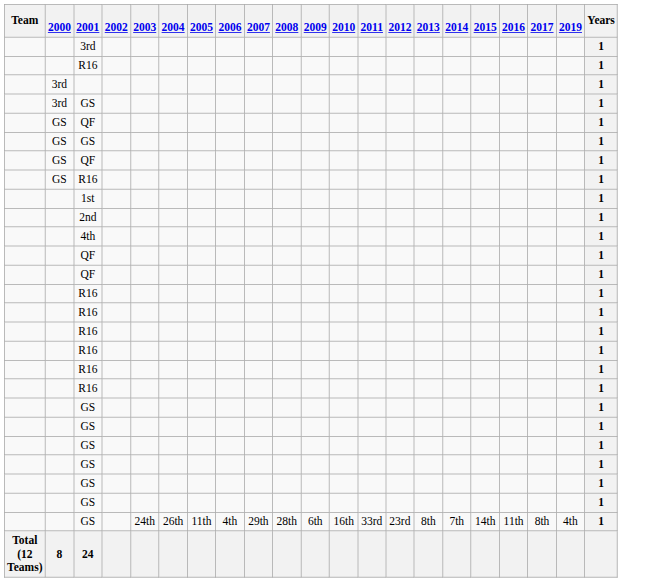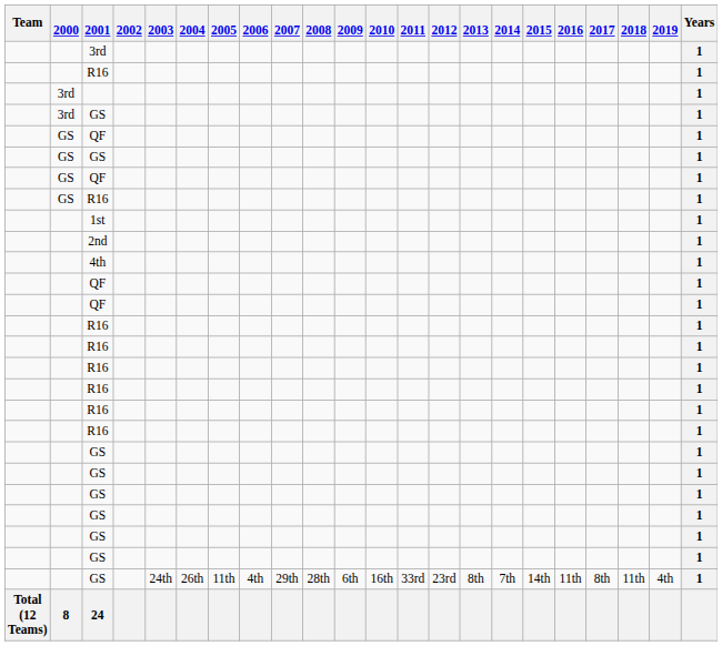+ column: 2018 | 11th
